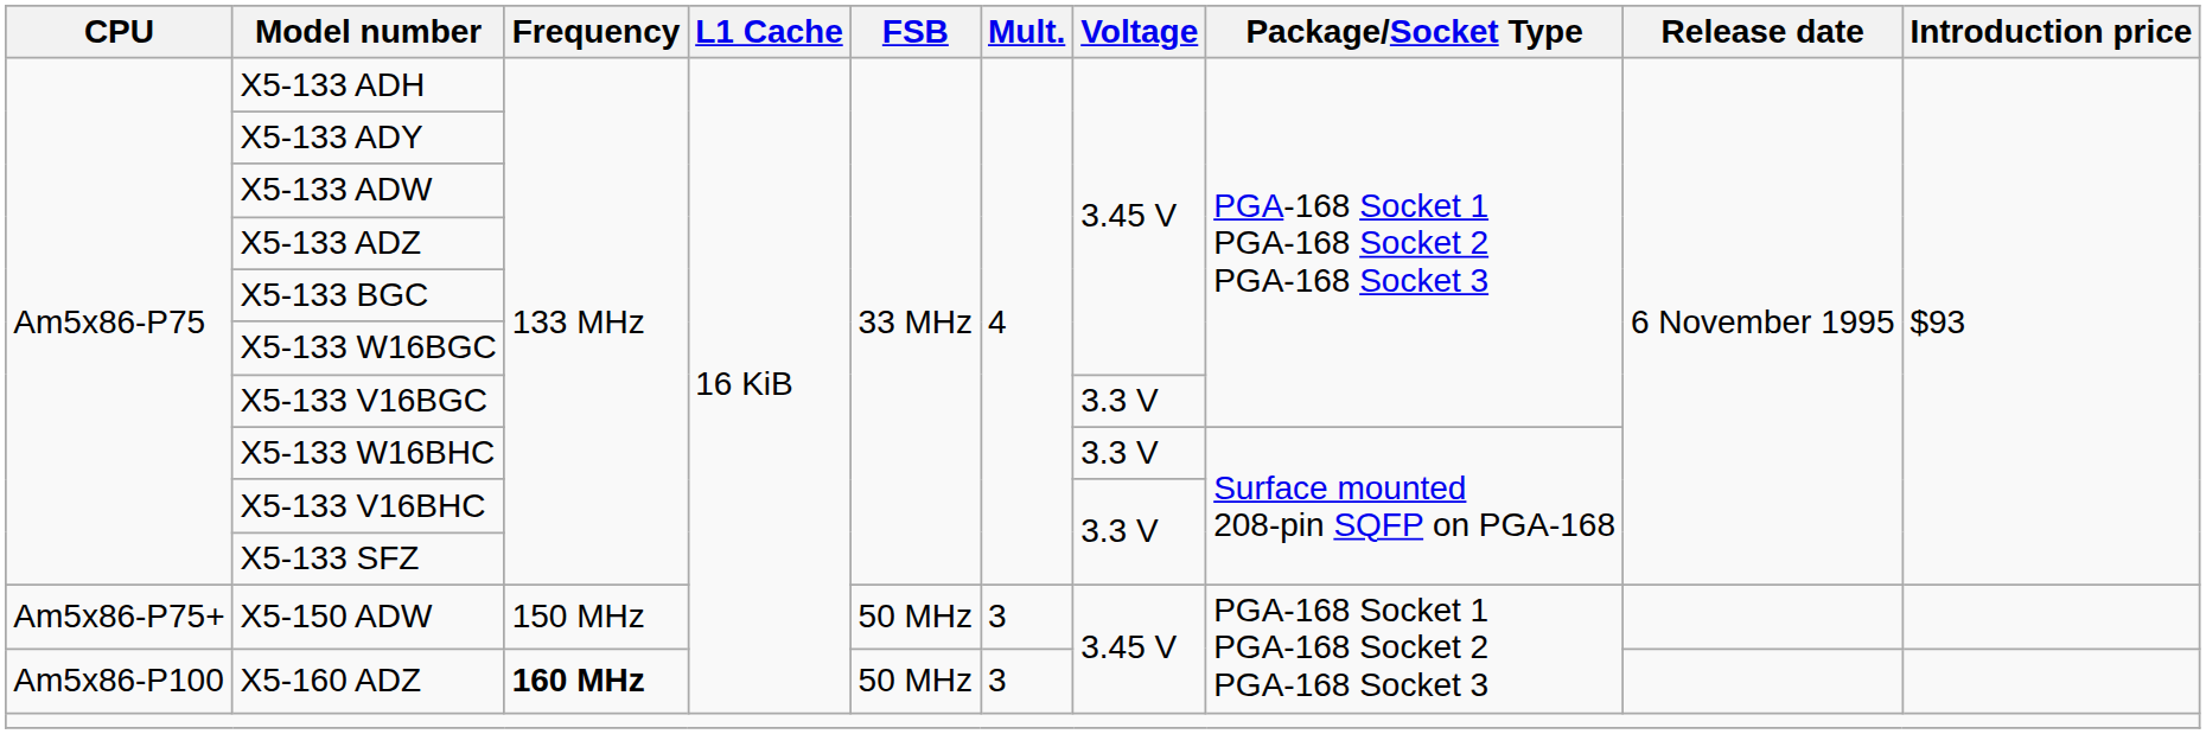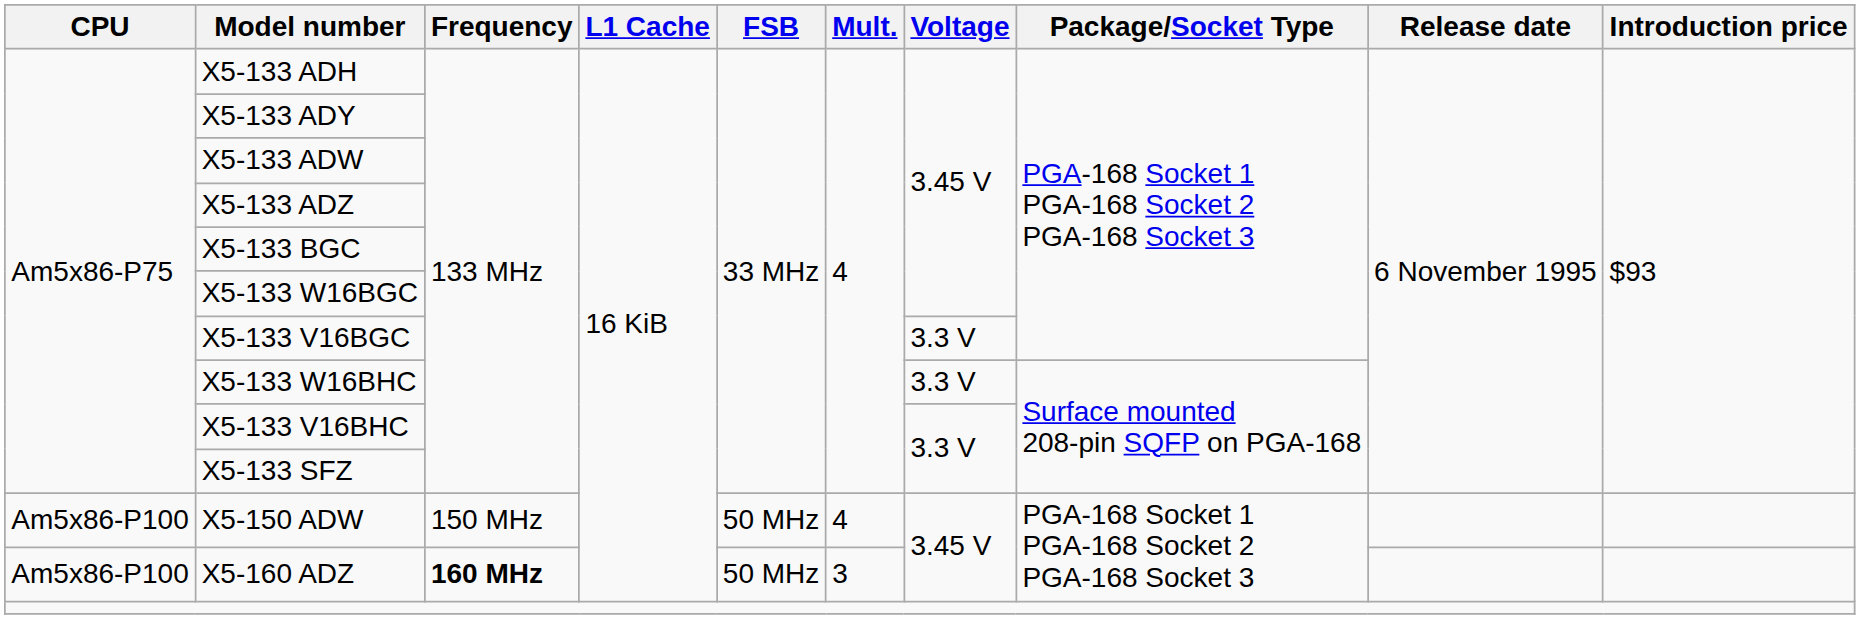X5-150 ADW | CPU: Am5x86-P75+ -> Am5x86-P100
X5-150 ADW | Mult.: 3 -> 4
